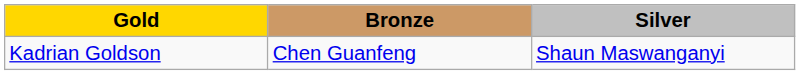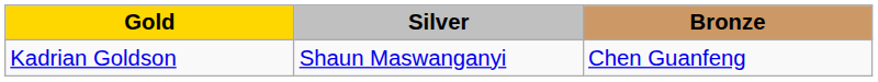columns swapped: Silver <-> Bronze
